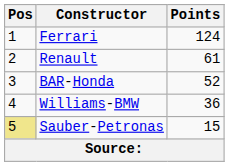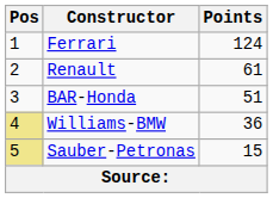BAR-Honda | Points: 52 -> 51
Williams-BMW | Pos: no background -> khaki background
